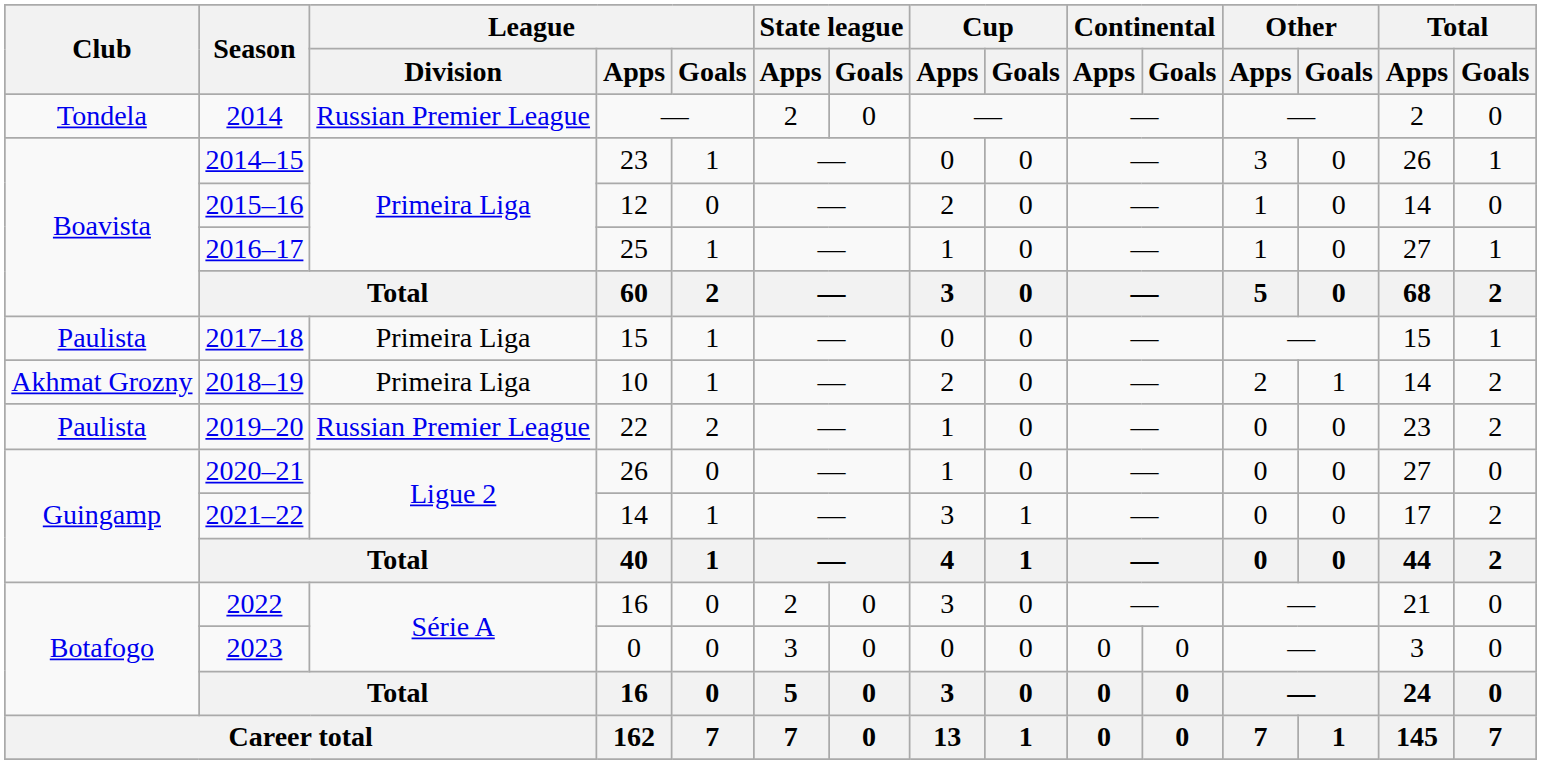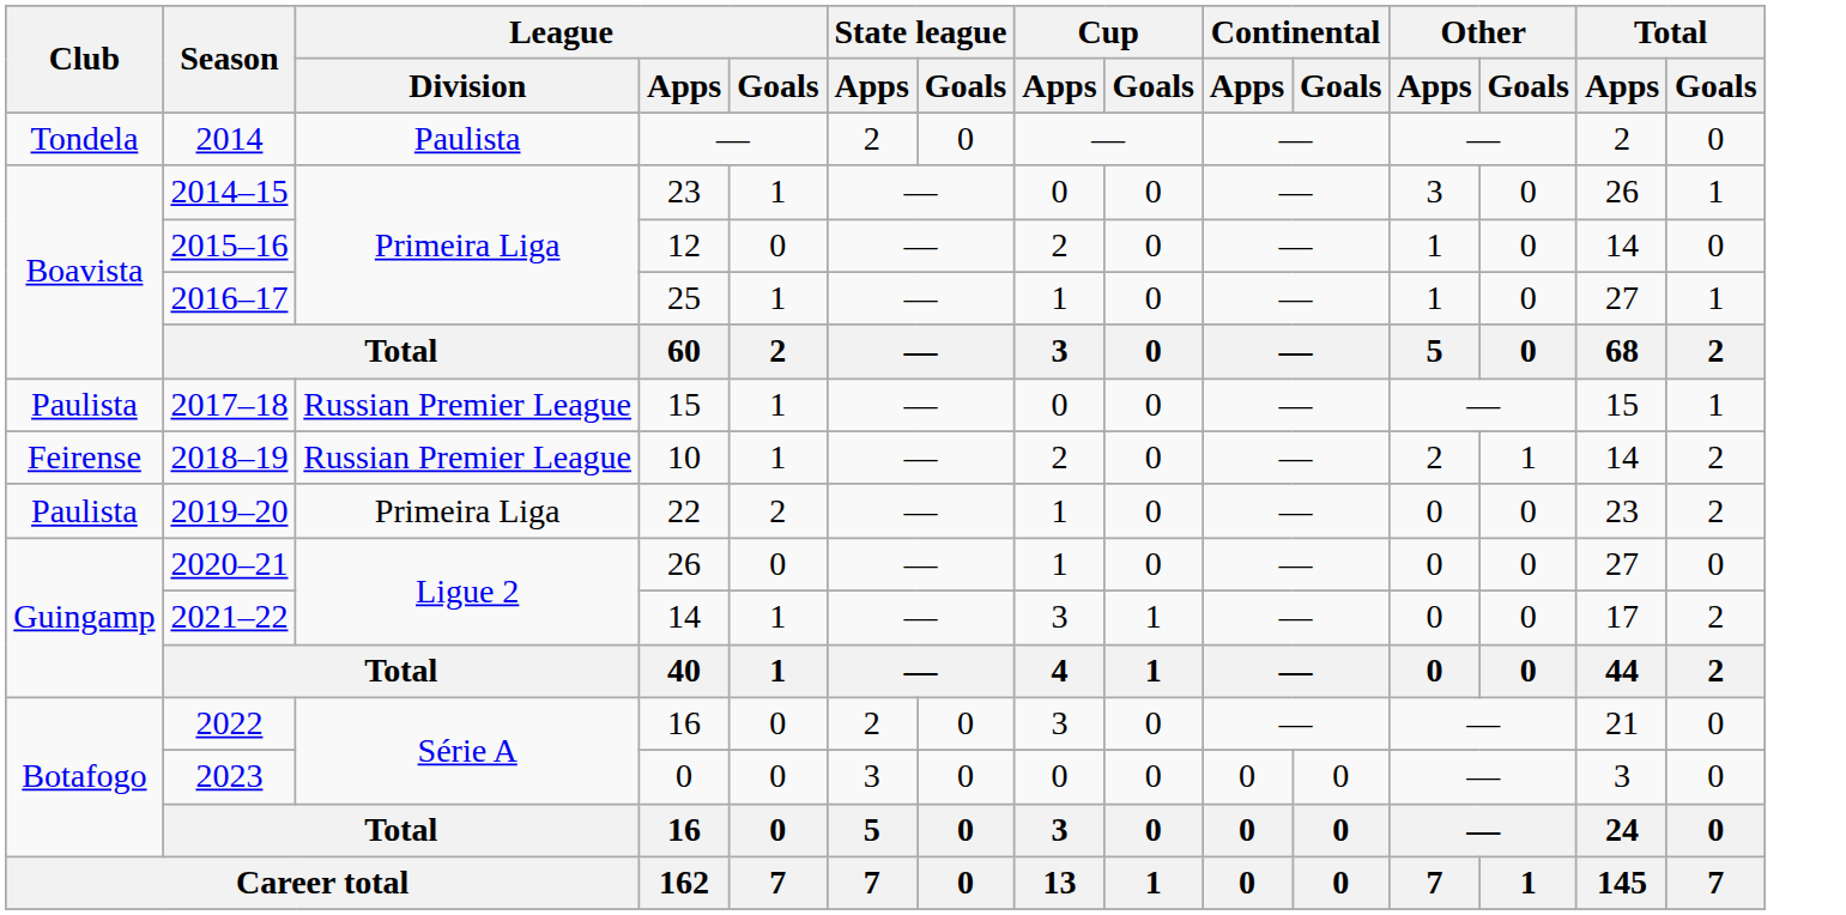2014 | League / Division: Russian Premier League -> Paulista
2017–18 | League / Division: Primeira Liga -> Russian Premier League
2018–19 | Club: Akhmat Grozny -> Feirense
2018–19 | League / Division: Primeira Liga -> Russian Premier League
2019–20 | League / Division: Russian Premier League -> Primeira Liga
